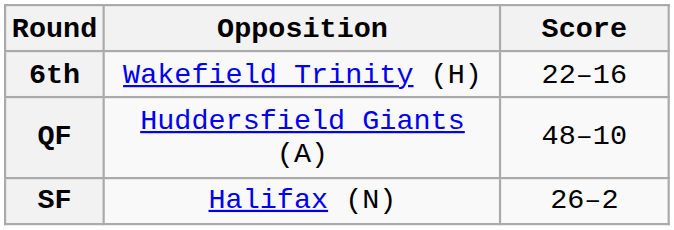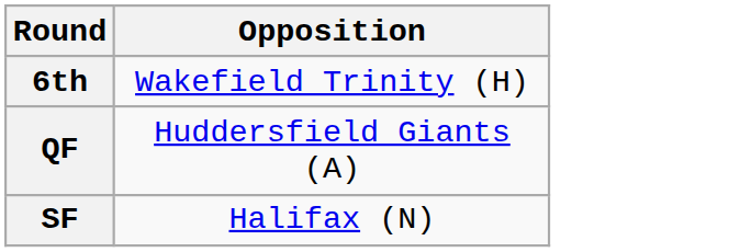- column: Score | 22–16 | 48–10 | 26–2
